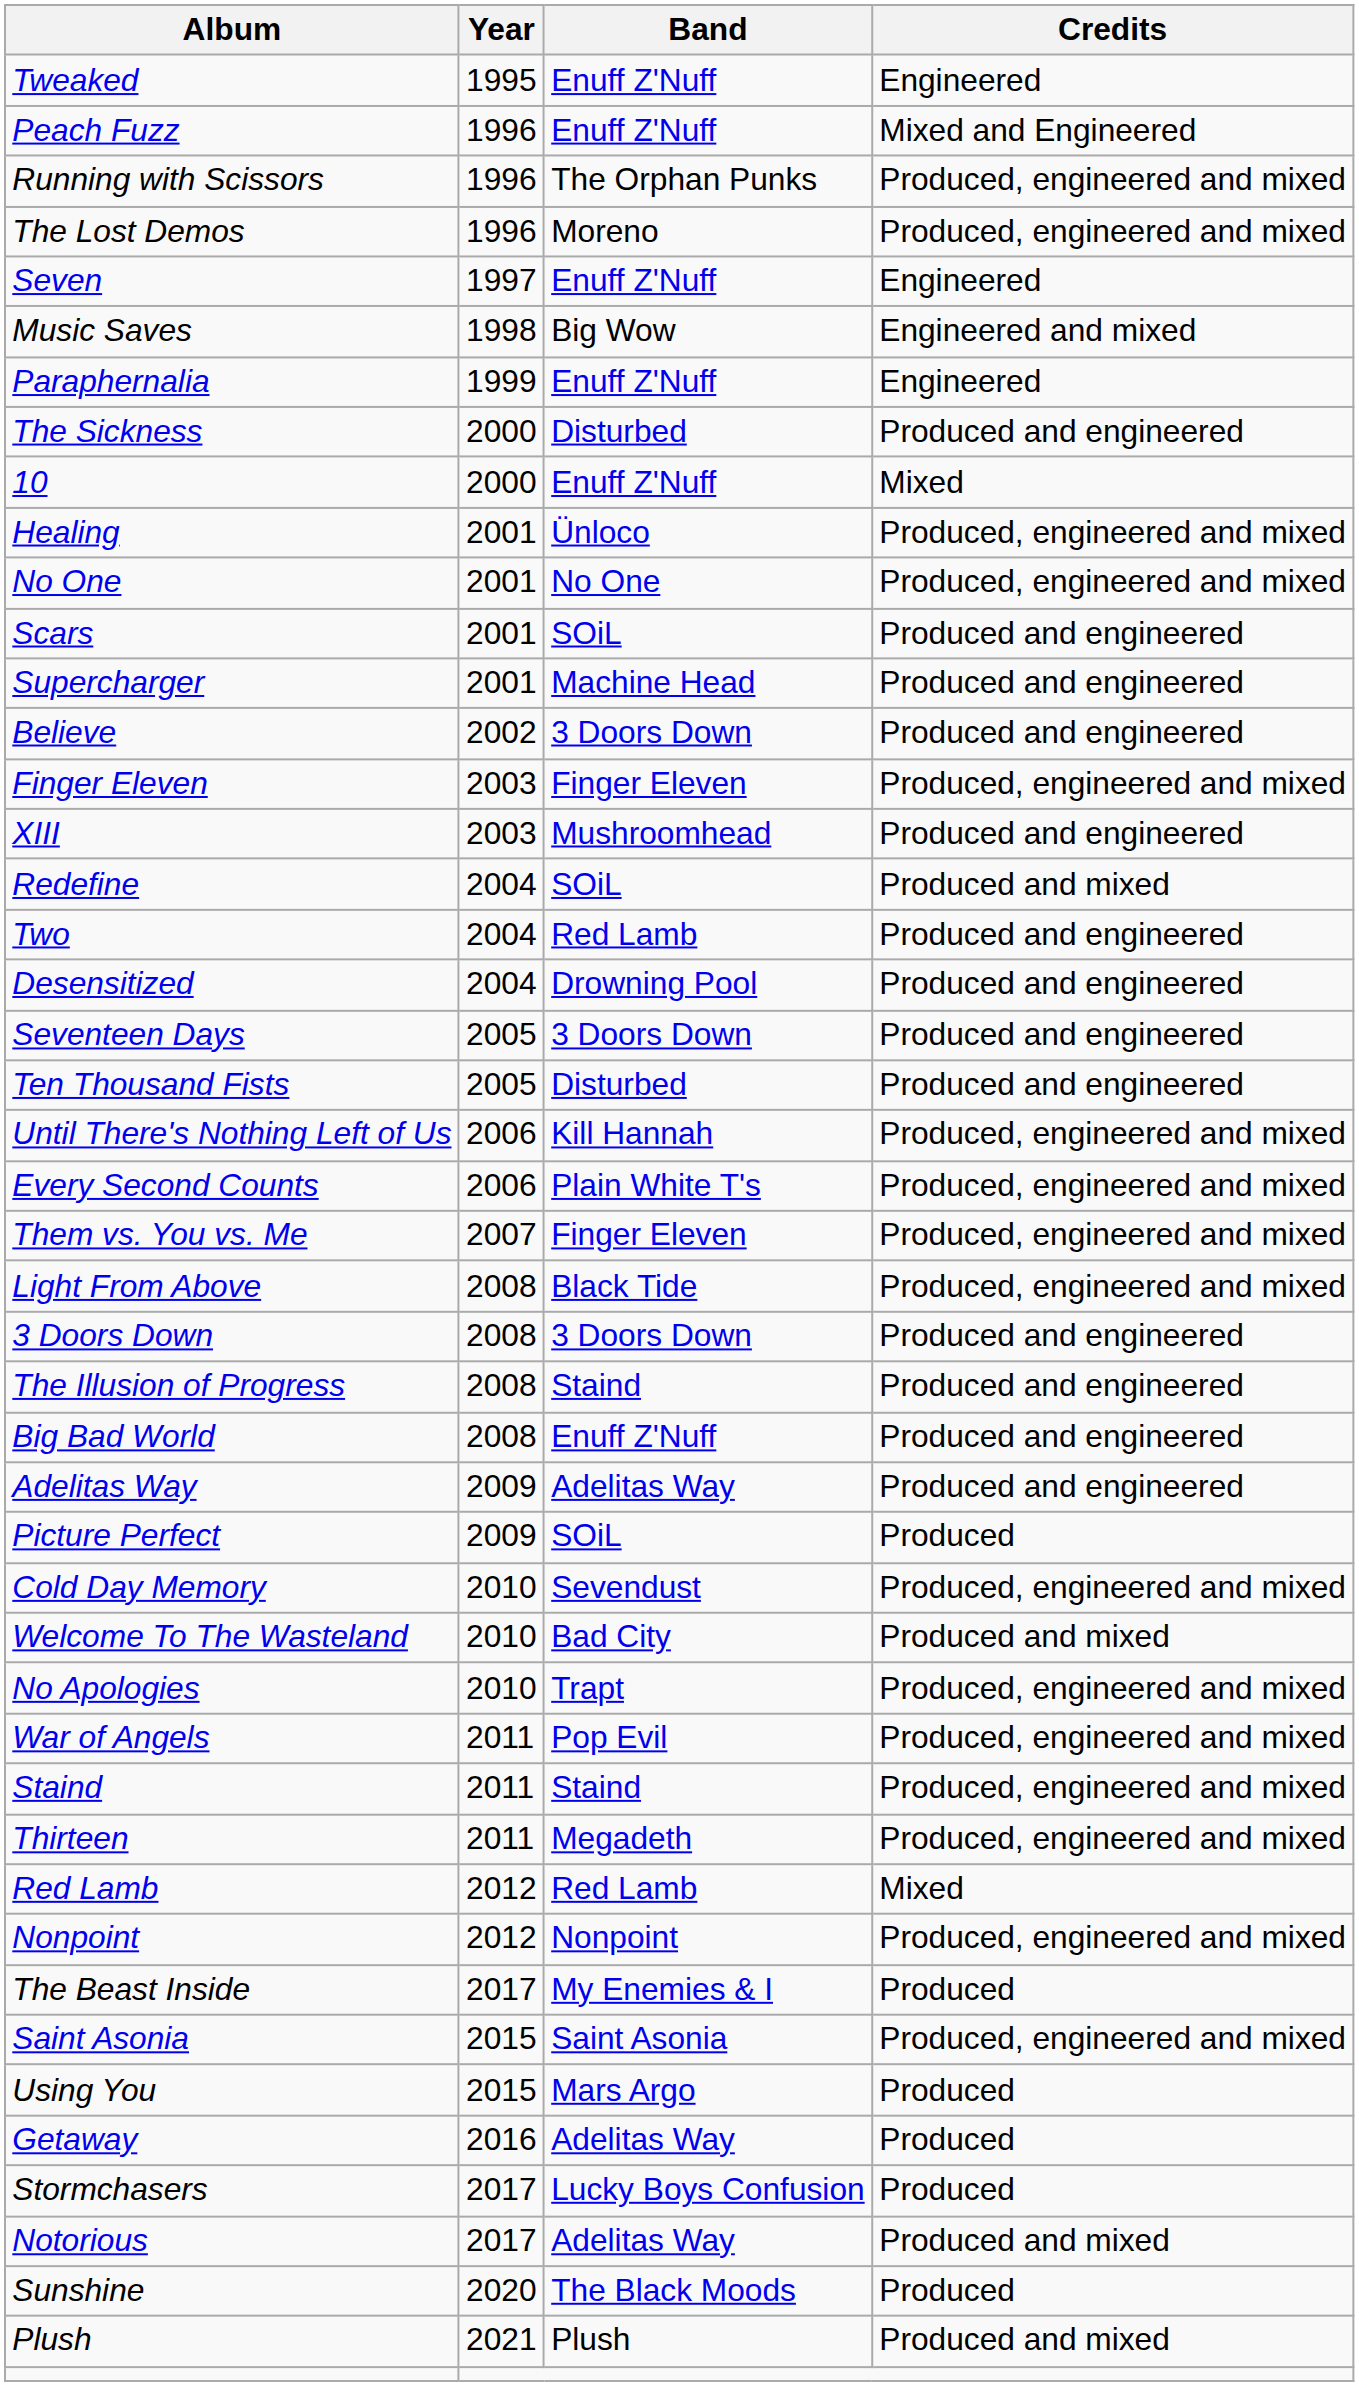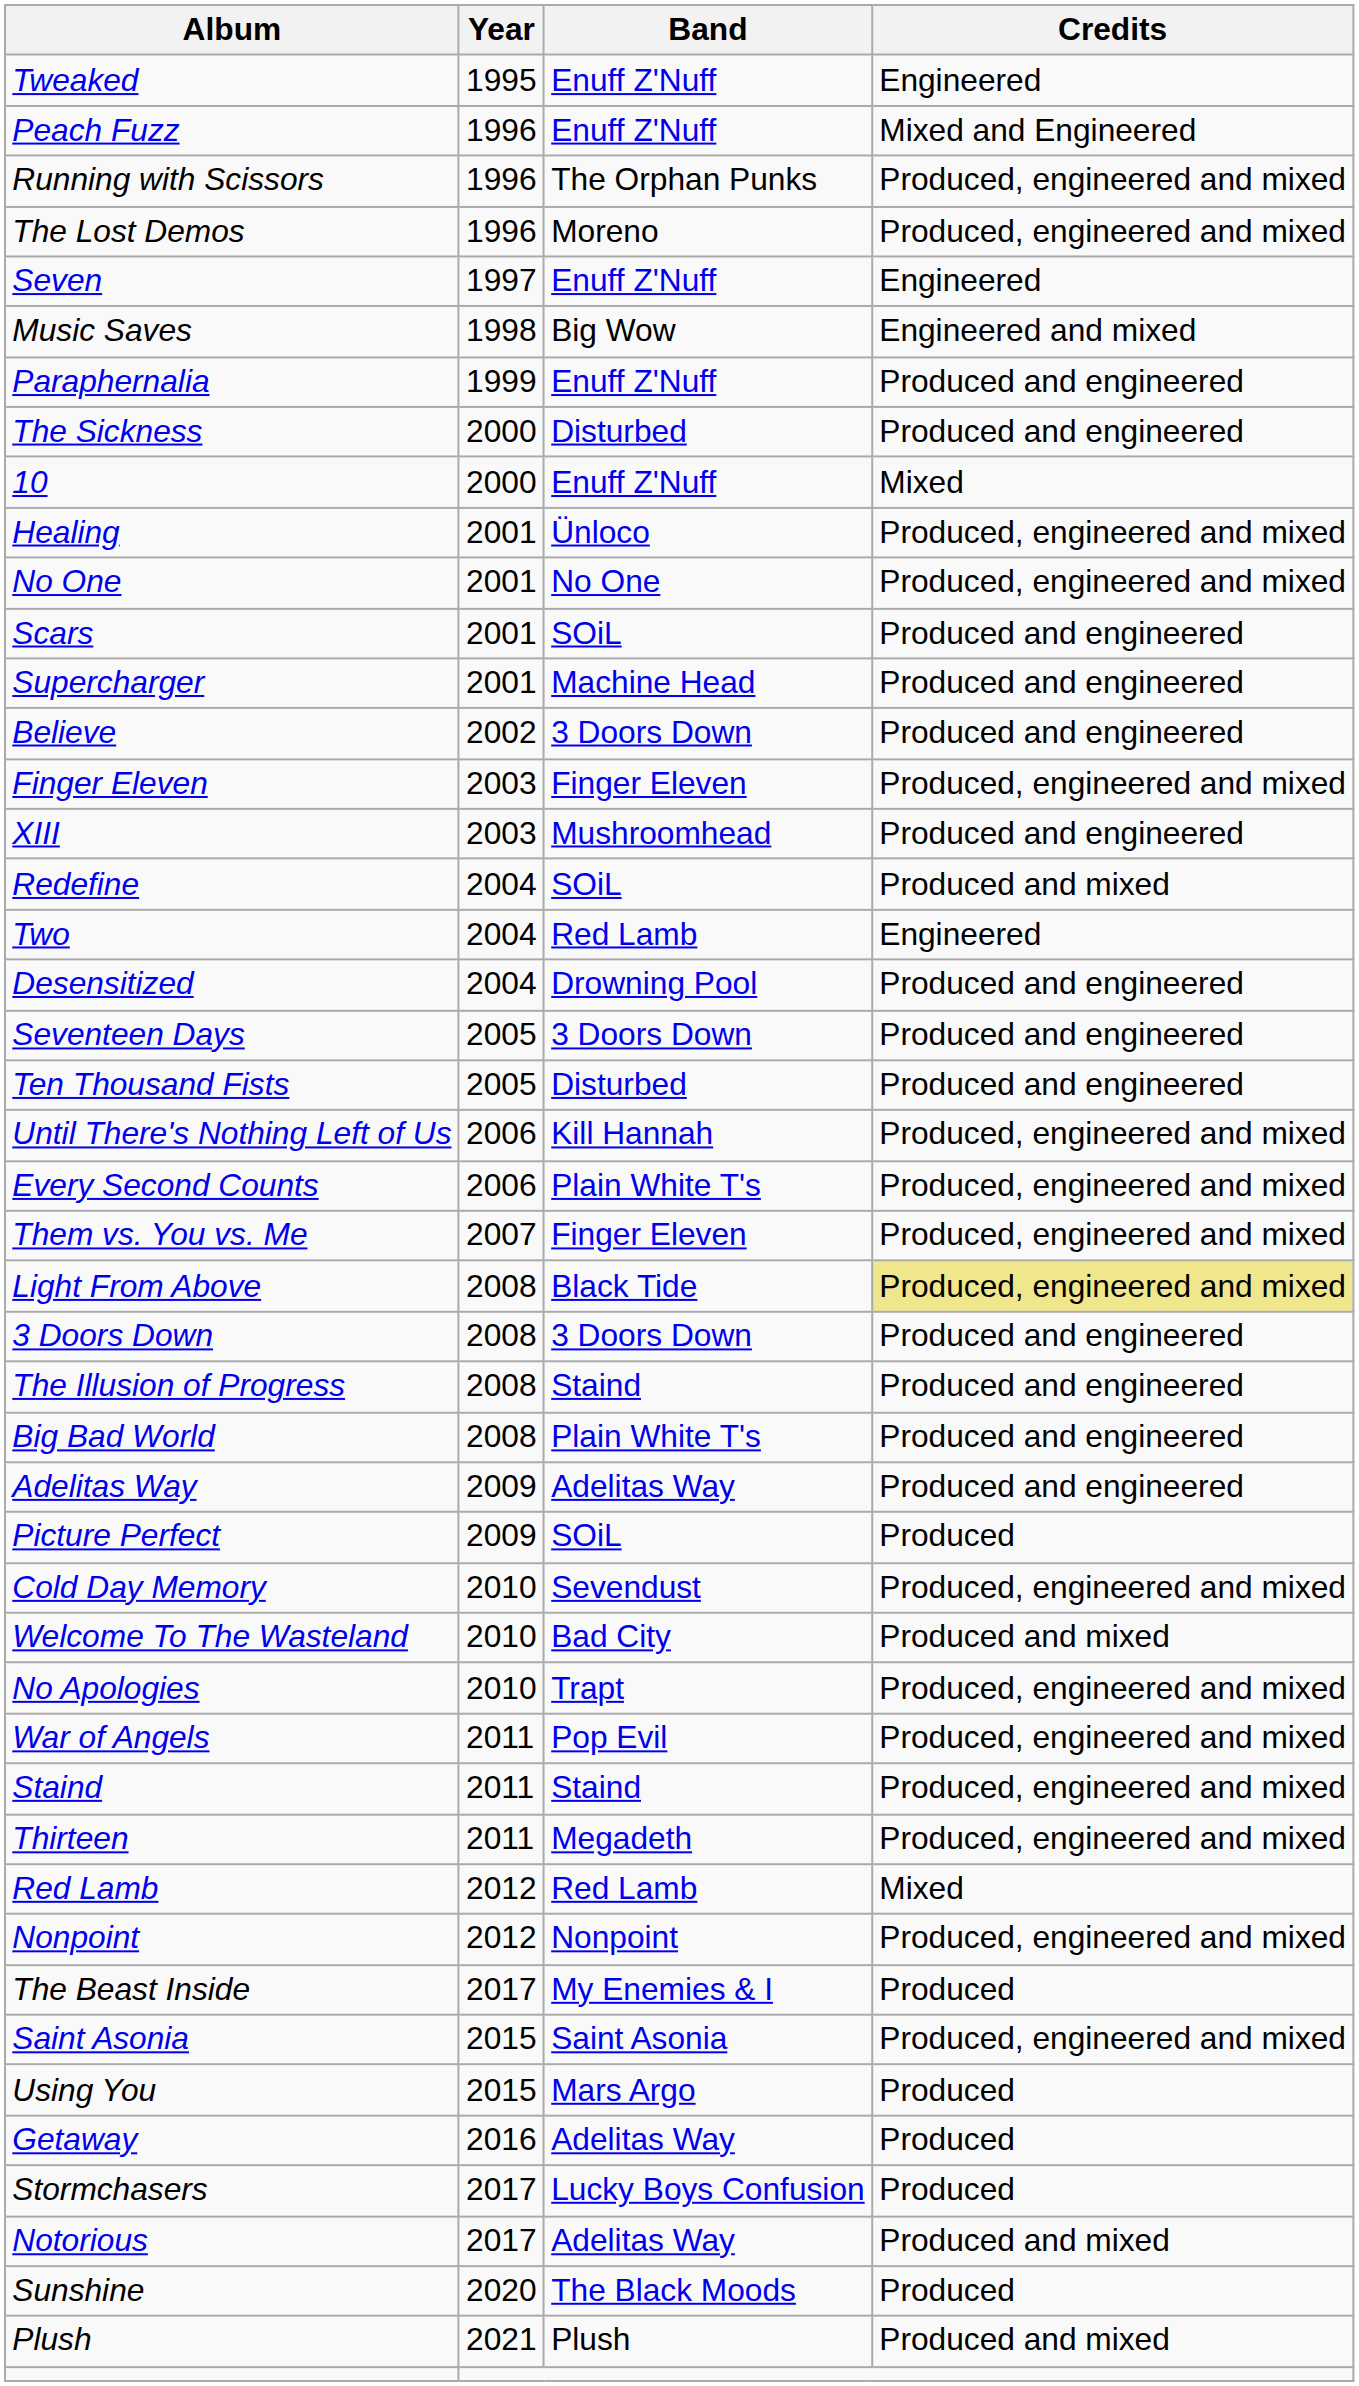Paraphernalia | Credits: Engineered -> Produced and engineered
Two | Credits: Produced and engineered -> Engineered
Light From Above | Credits: no background -> khaki background
Big Bad World | Band: Enuff Z'Nuff -> Plain White T's
